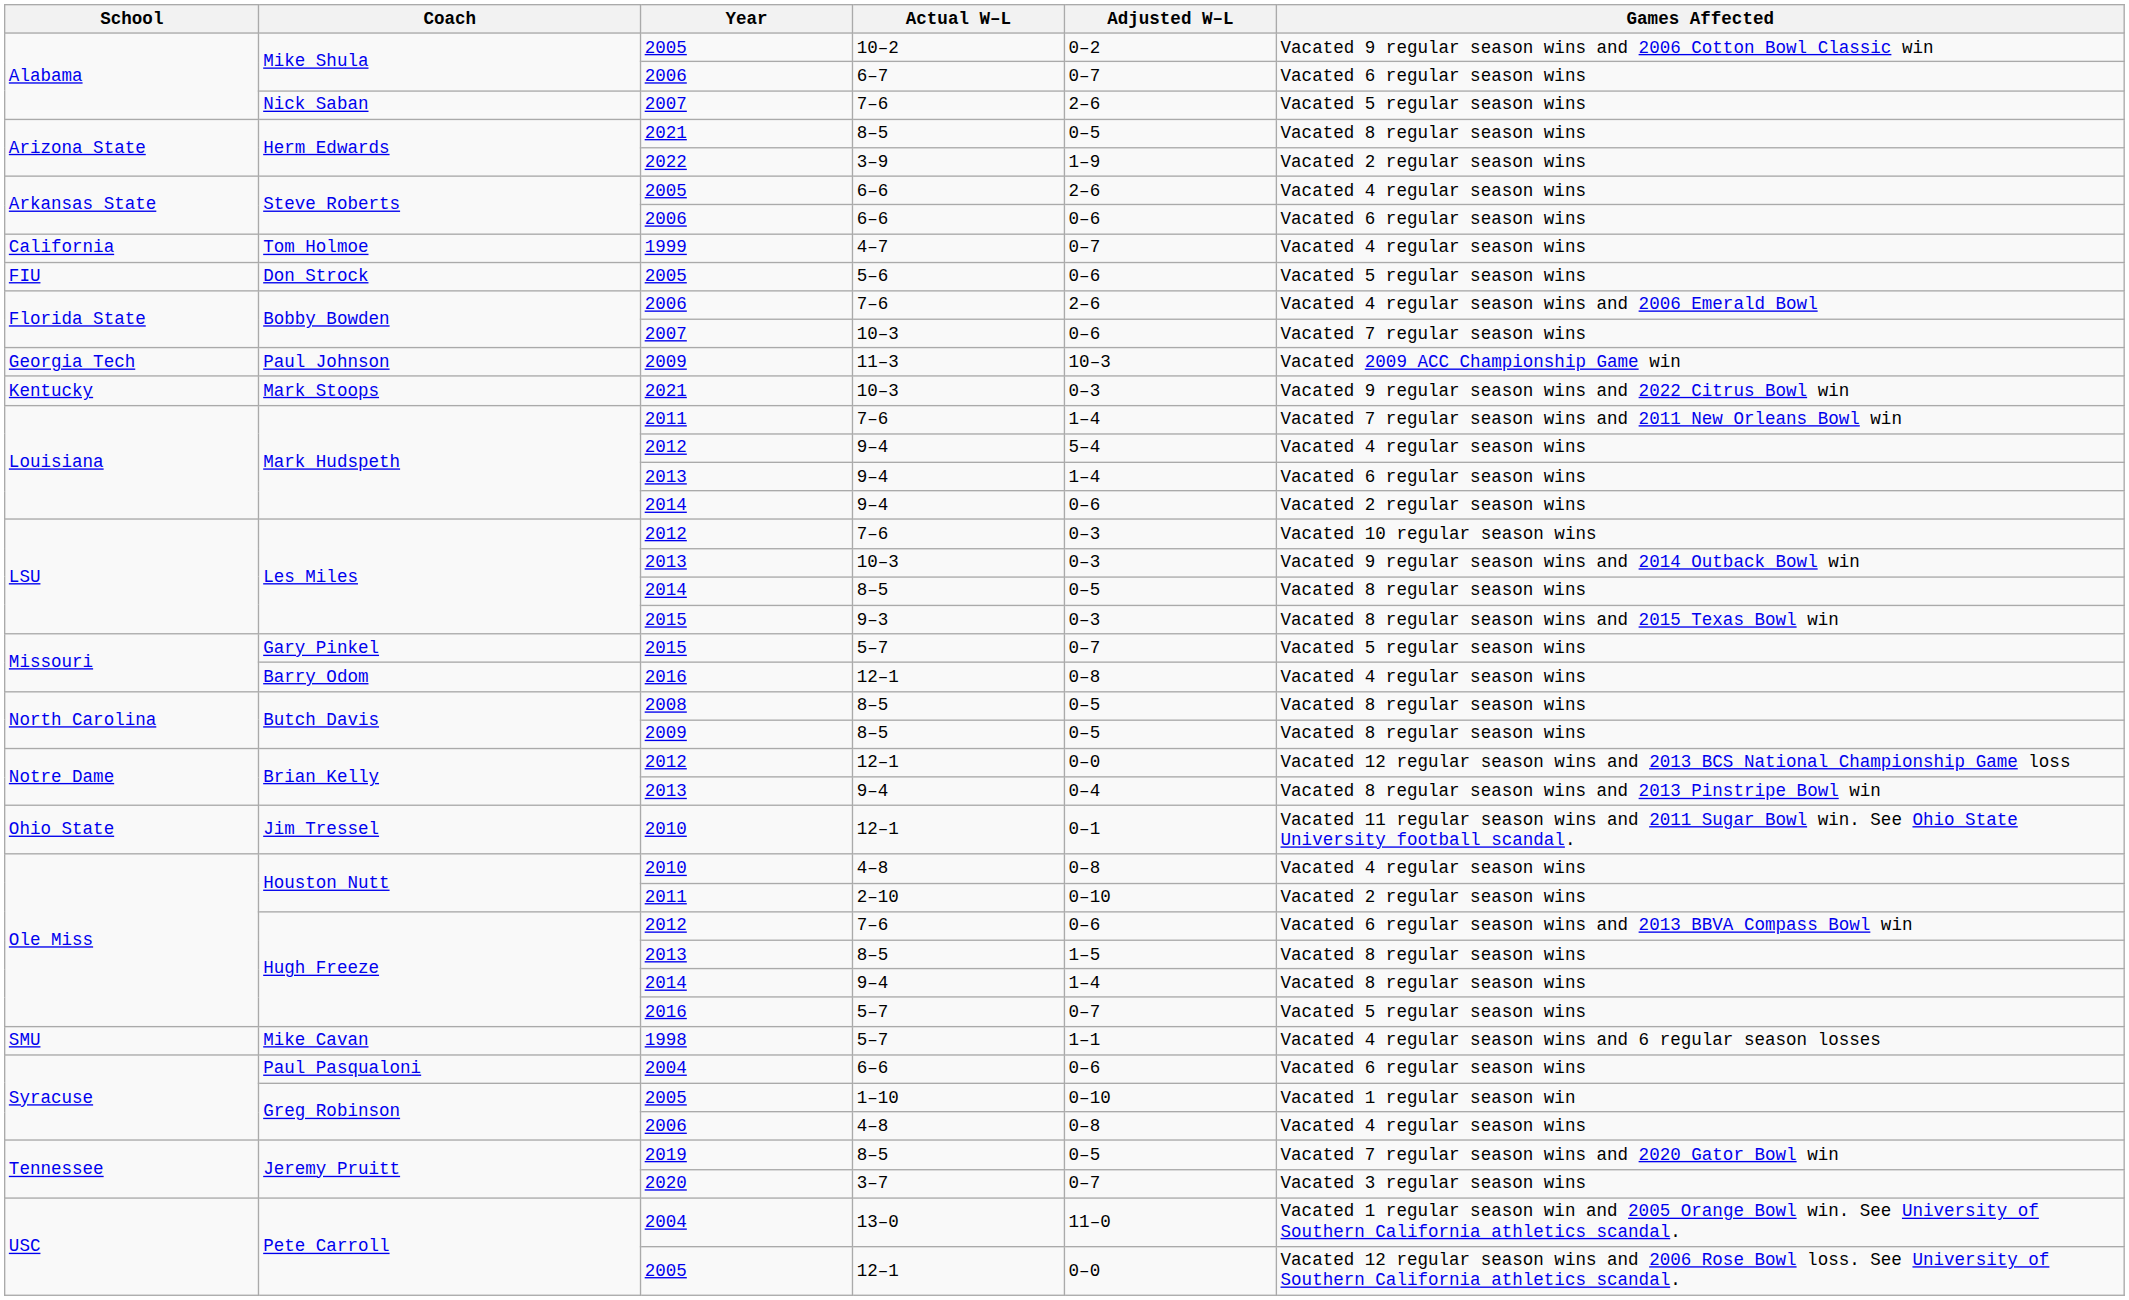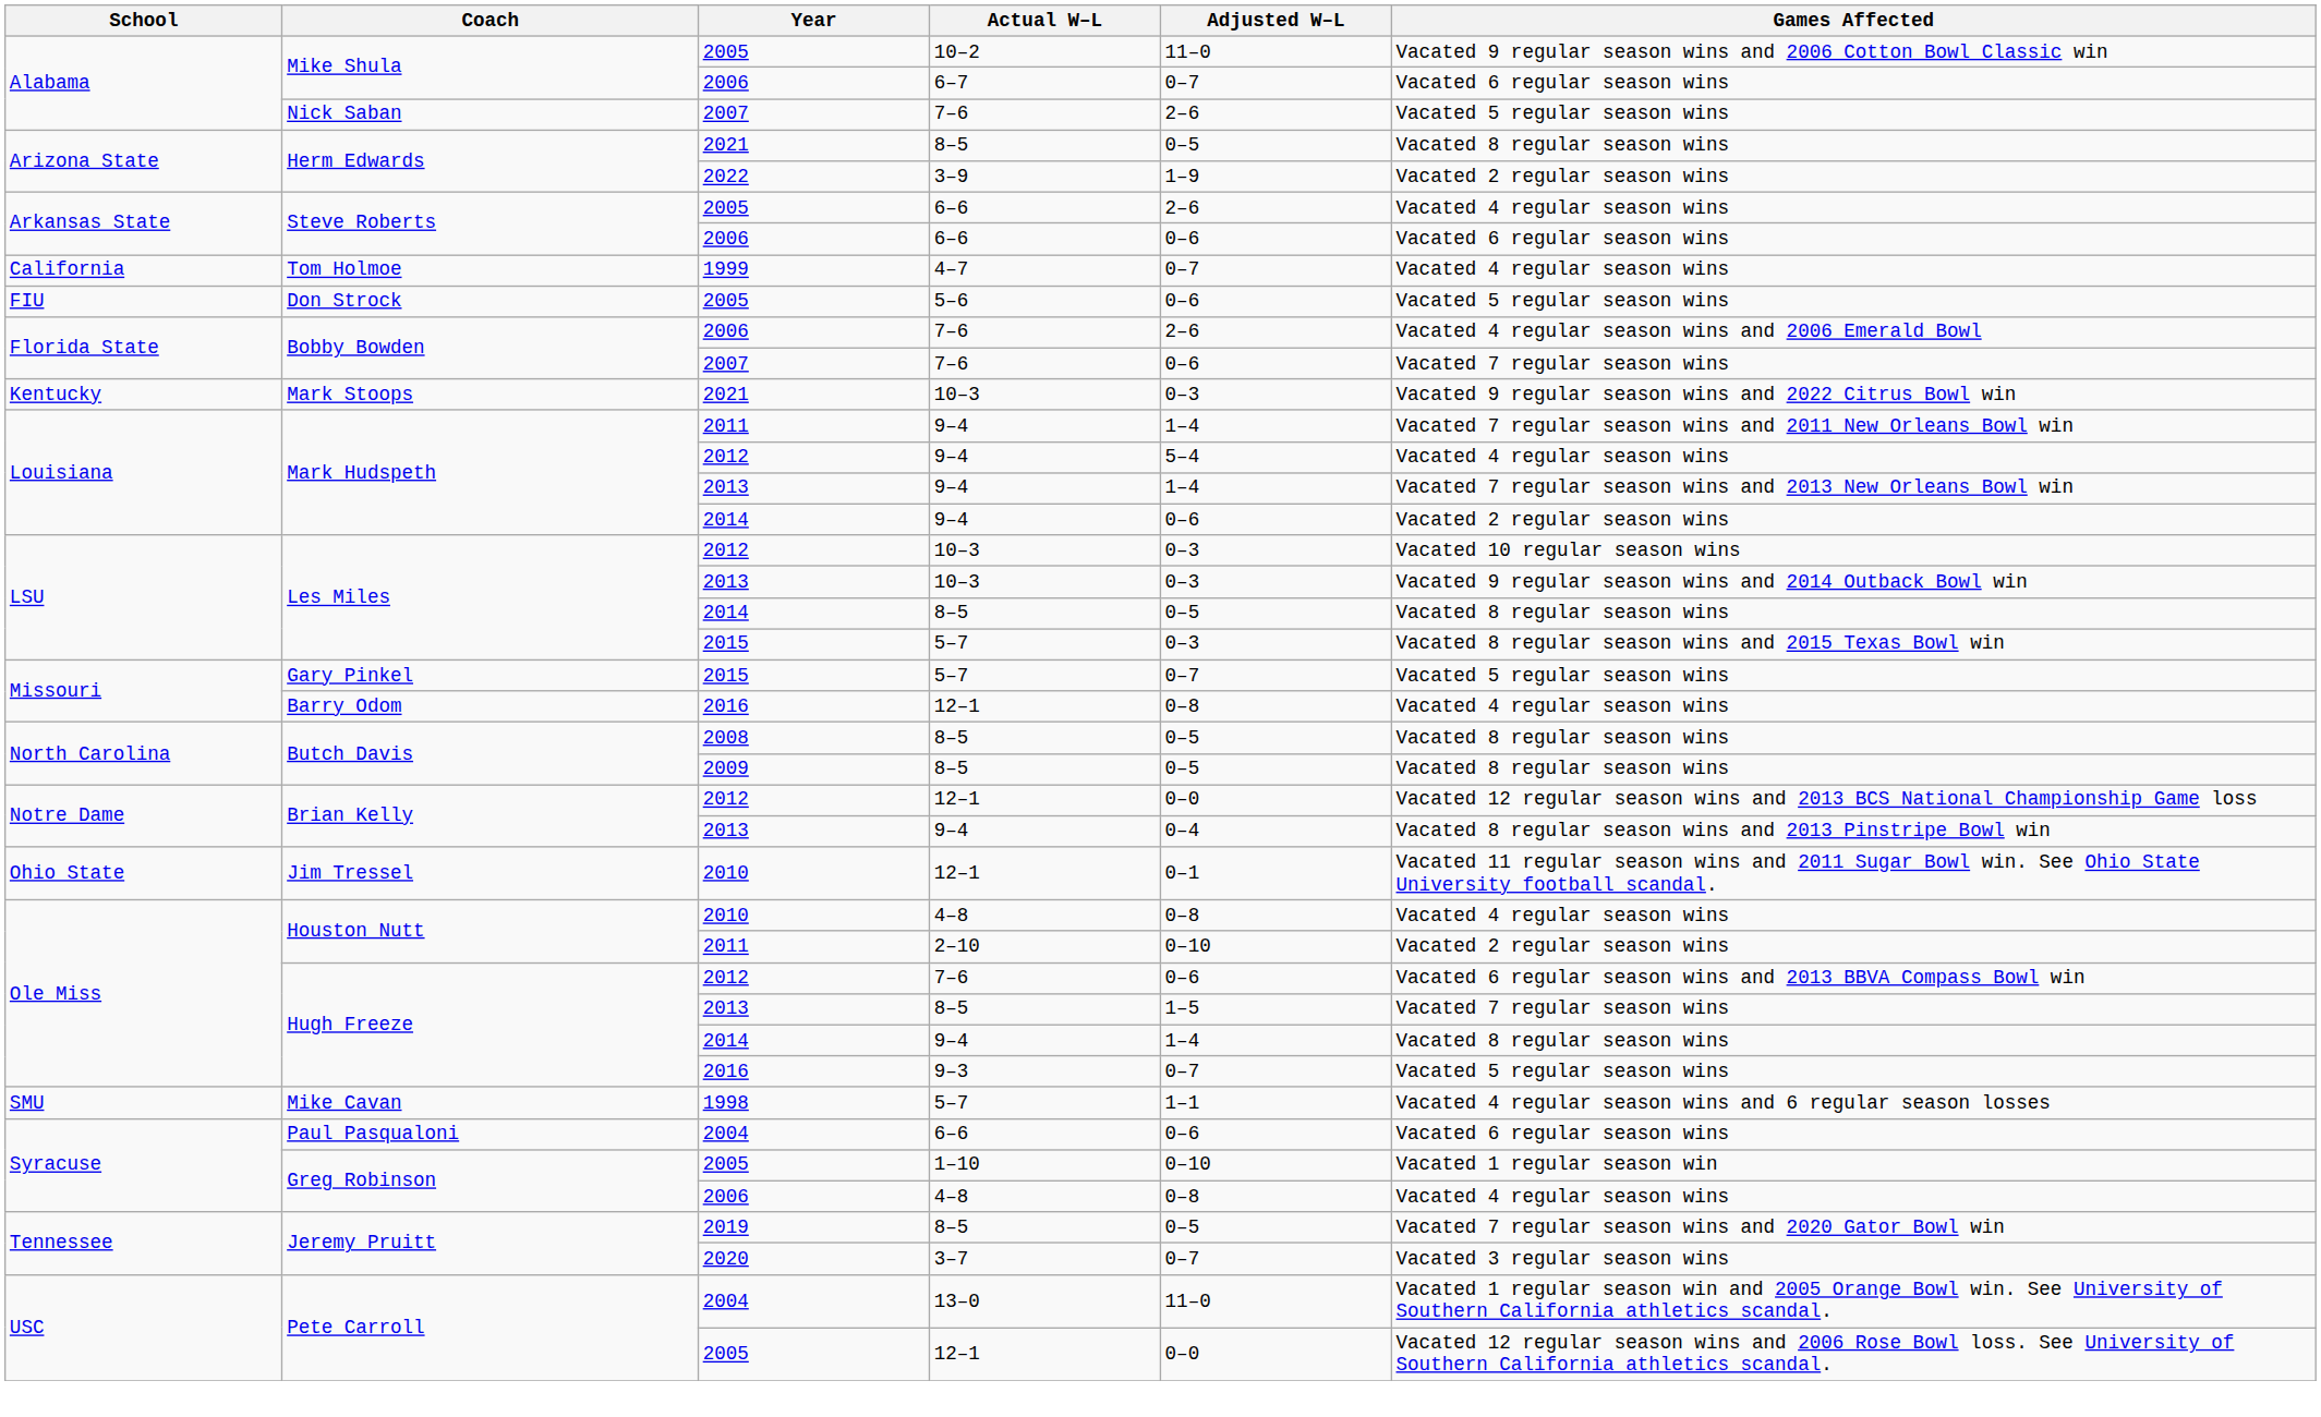Mike Shula / 2005 | Adjusted W–L: 0–2 -> 11–0
Bobby Bowden / 2007 | Actual W–L: 10–3 -> 7–6
- row: Georgia Tech | Paul Johnson | 2009 | 11–3 | 10–3 | Vacated 2009 ACC Championship Game win
Mark Hudspeth / 2011 | Actual W–L: 7–6 -> 9–4
Mark Hudspeth / 2013 | Games Affected: Vacated 6 regular season wins -> Vacated 7 regular season wins and 2013 New Orleans Bowl win
Les Miles / 2012 | Actual W–L: 7–6 -> 10–3
Les Miles / 2015 | Actual W–L: 9–3 -> 5–7
Hugh Freeze / 2013 | Games Affected: Vacated 8 regular season wins -> Vacated 7 regular season wins
Hugh Freeze / 2016 | Actual W–L: 5–7 -> 9–3
